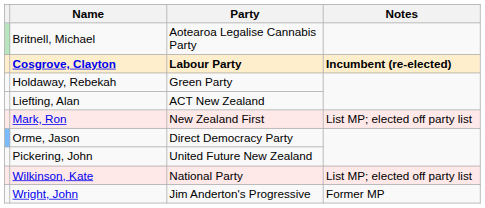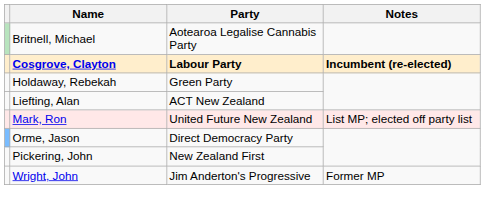Mark, Ron | Party: New Zealand First -> United Future New Zealand
Pickering, John | Party: United Future New Zealand -> New Zealand First
- row: Wilkinson, Kate | National Party | List MP; elected off party list
